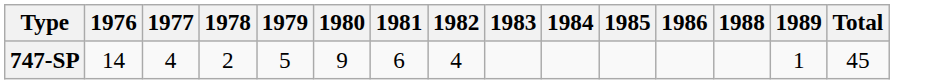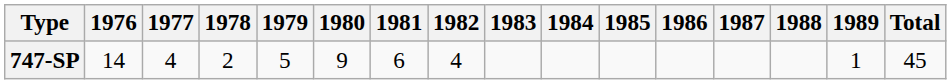+ column: 1987
